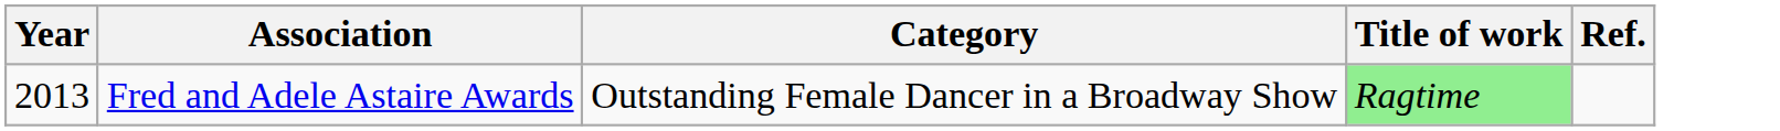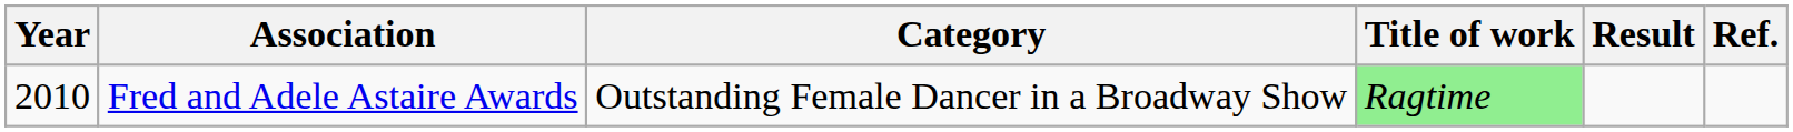+ column: Result
Fred and Adele Astaire Awards | Year: 2013 -> 2010
